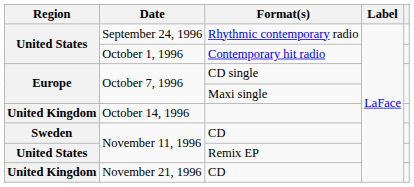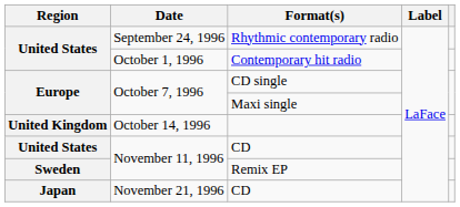November 11, 1996 / CD | Region: Sweden -> United States
Remix EP | Region: United States -> Sweden
November 21, 1996 / CD | Region: United Kingdom -> Japan
